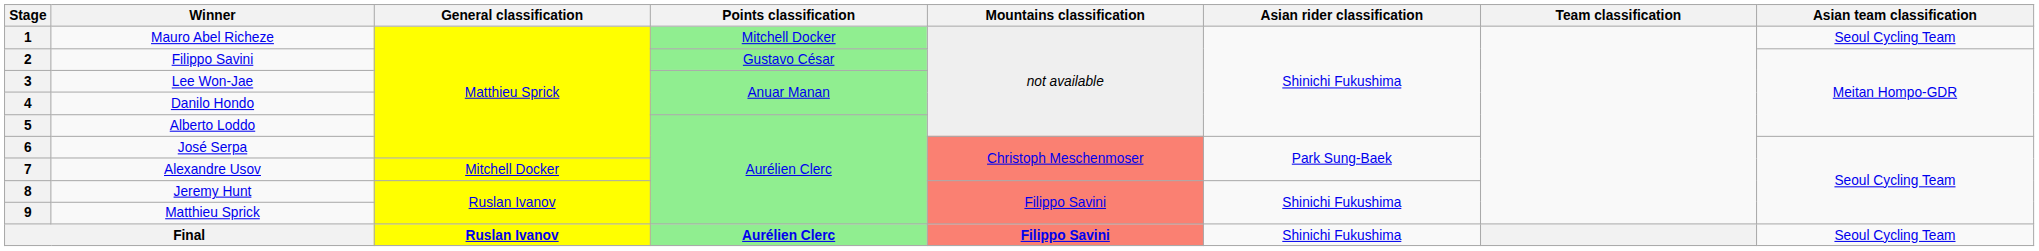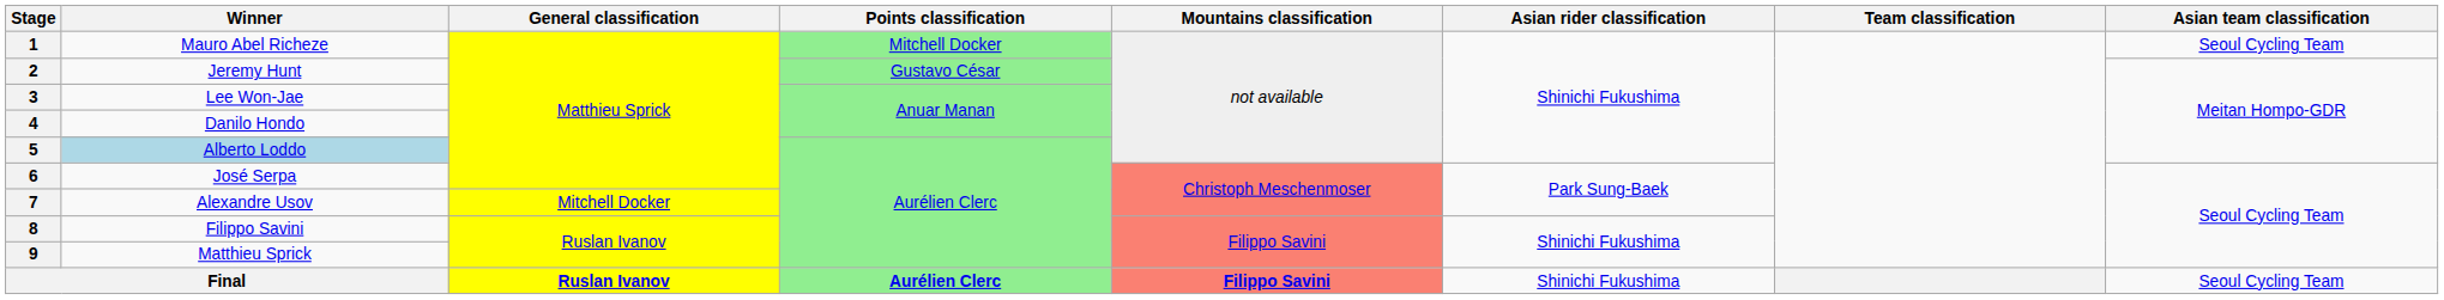2 | Winner: Filippo Savini -> Jeremy Hunt
5 | Winner: no background -> lightblue background
8 | Winner: Jeremy Hunt -> Filippo Savini
